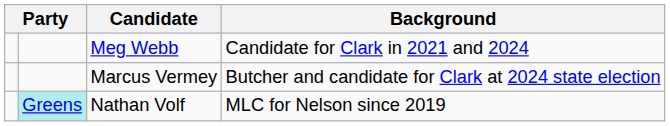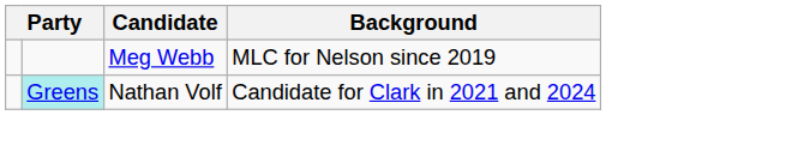Meg Webb | Background: Candidate for Clark in 2021 and 2024 -> MLC for Nelson since 2019
- row: Marcus Vermey | Butcher and candidate for Clark at 2024 state election
Nathan Volf | Background: MLC for Nelson since 2019 -> Candidate for Clark in 2021 and 2024
